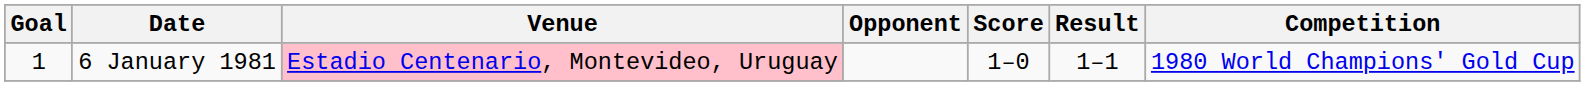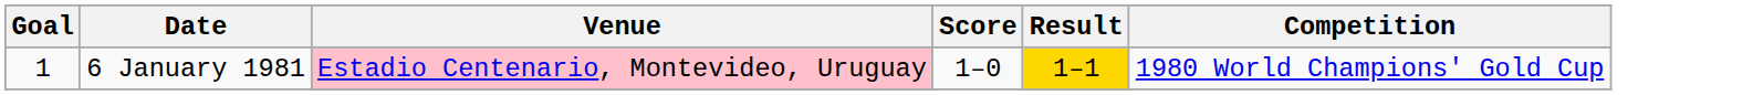- column: Opponent
6 January 1981 | Result: no background -> gold background
